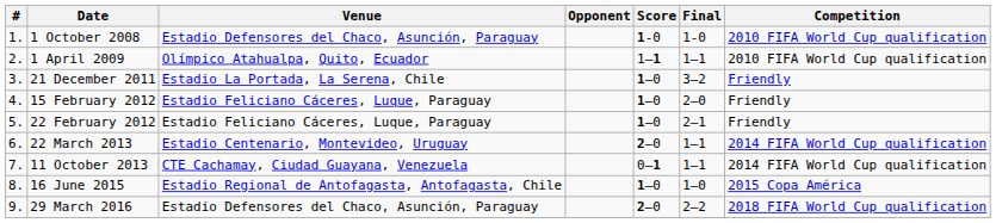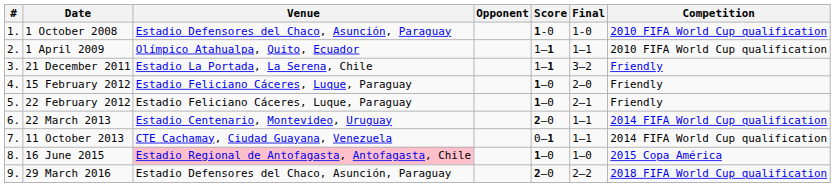21 December 2011 | Score: 1–0 -> 1–1
16 June 2015 | Venue: no background -> pink background
